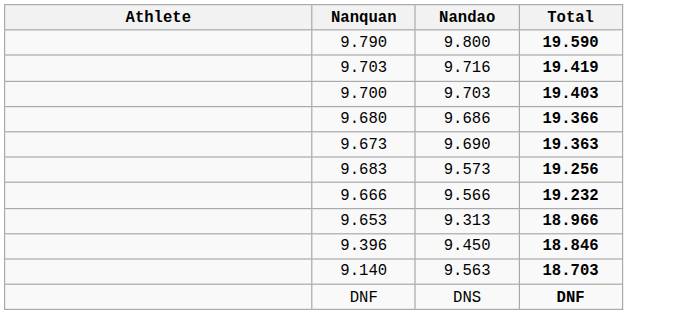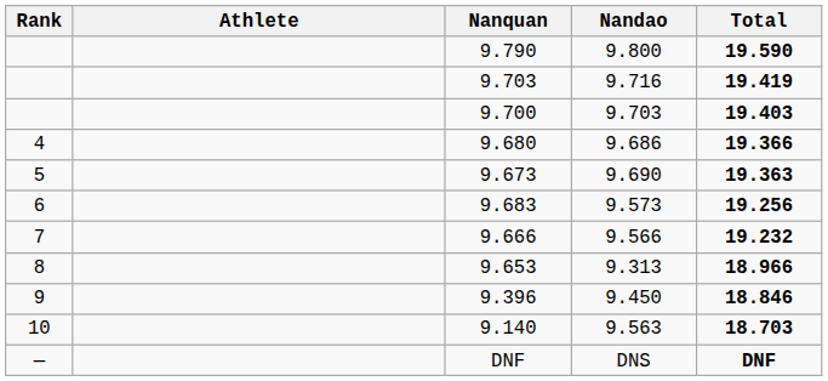+ column: Rank | 4 | 5 | 6 | 7 | 8 | 9 | 10 | —
